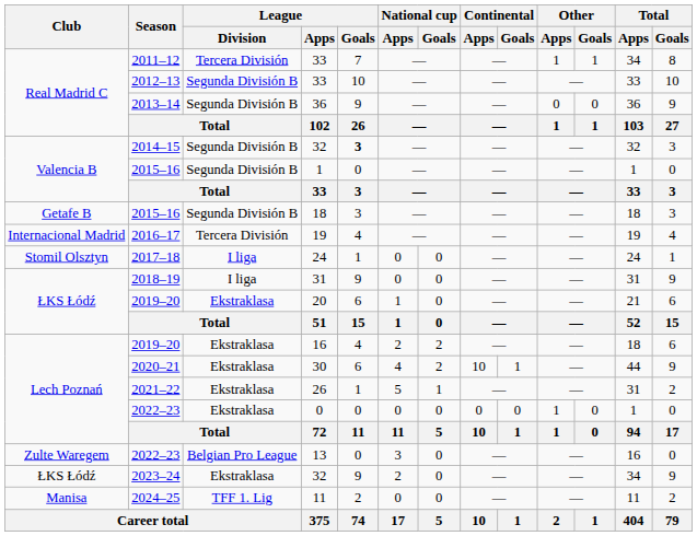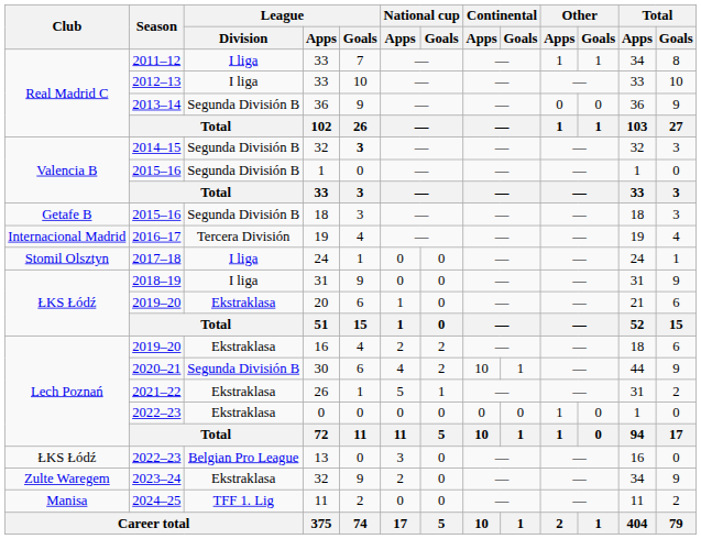2011–12 / 33 | League / Division: Tercera División -> I liga
2012–13 / 33 | League / Division: Segunda División B -> I liga
30 | League / Division: Ekstraklasa -> Segunda División B
13 | Club: Zulte Waregem -> ŁKS Łódź
2023–24 / 32 | Club: ŁKS Łódź -> Zulte Waregem
